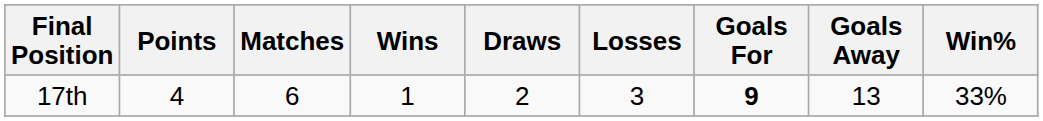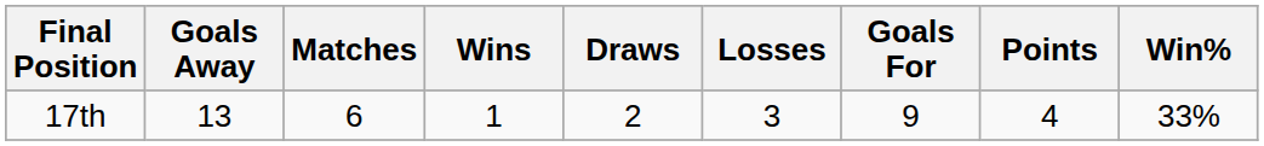columns swapped: Points <-> Goals Away
17th | Goals For: bold -> normal
